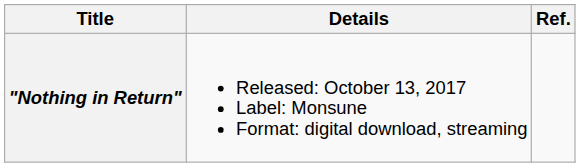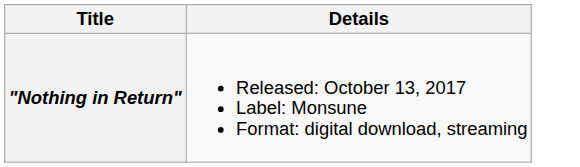- column: Ref.
